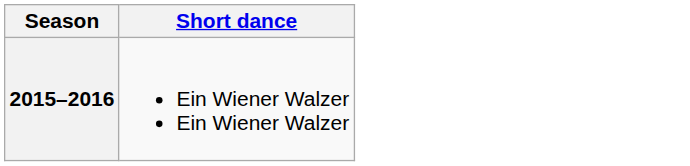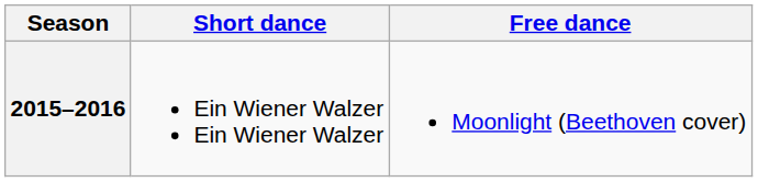+ column: Free dance | Moonlight (Beethoven cover)
